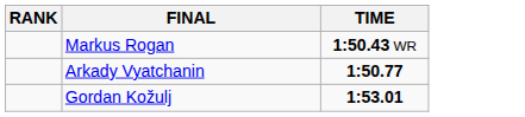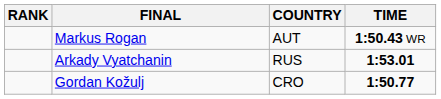+ column: COUNTRY | AUT | RUS | CRO
Arkady Vyatchanin | TIME: 1:50.77 -> 1:53.01
Gordan Kožulj | TIME: 1:53.01 -> 1:50.77
